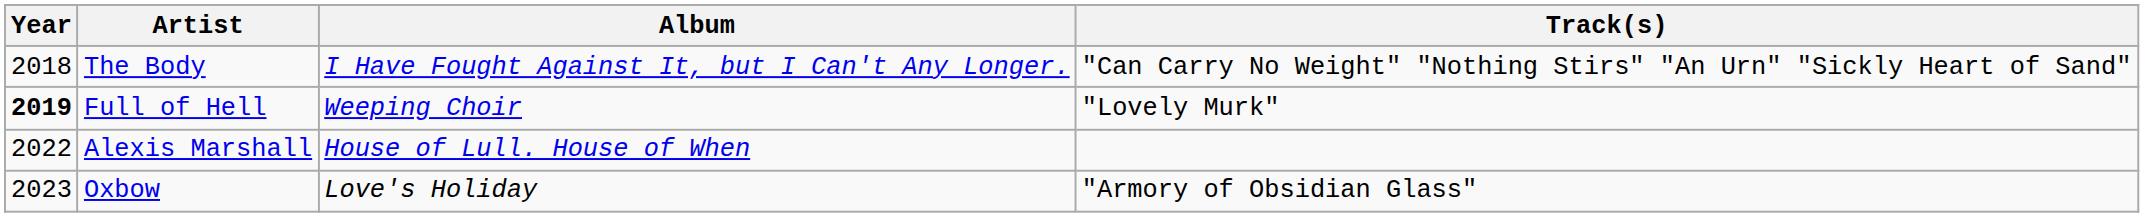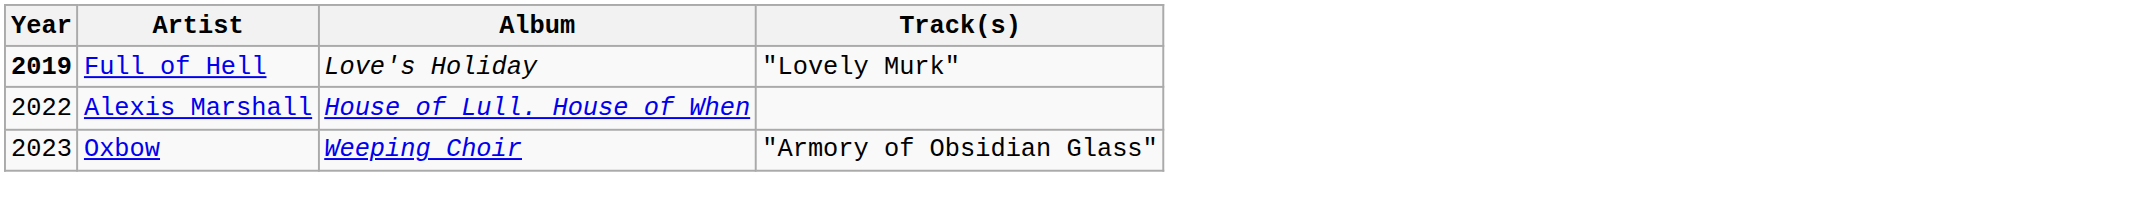- row: 2018 | The Body | I Have Fought Against It, but I Can't Any Longer. | "Can Carry No Weight" "Nothing Stirs" "An Urn" "Sickly Heart of Sand"
Full of Hell | Album: Weeping Choir -> Love's Holiday
Oxbow | Album: Love's Holiday -> Weeping Choir
